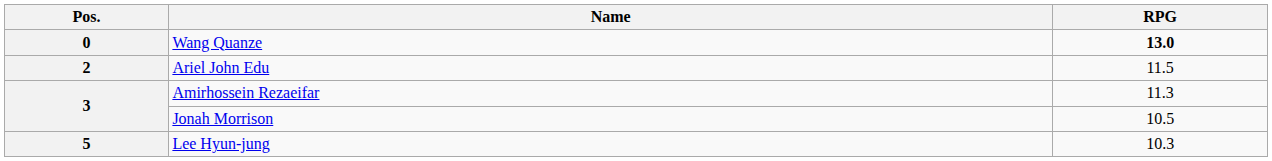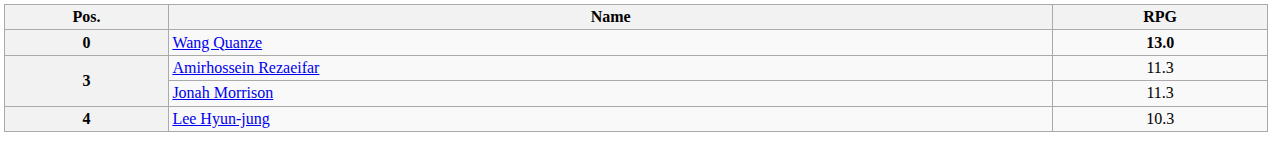- row: 2 | Ariel John Edu | 11.5
Jonah Morrison | RPG: 10.5 -> 11.3
Lee Hyun-jung | Pos.: 5 -> 4
